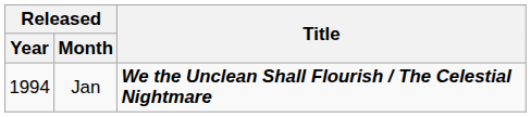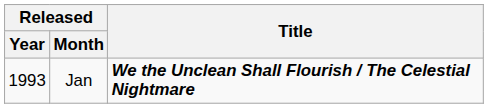Jan | Released / Year: 1994 -> 1993
